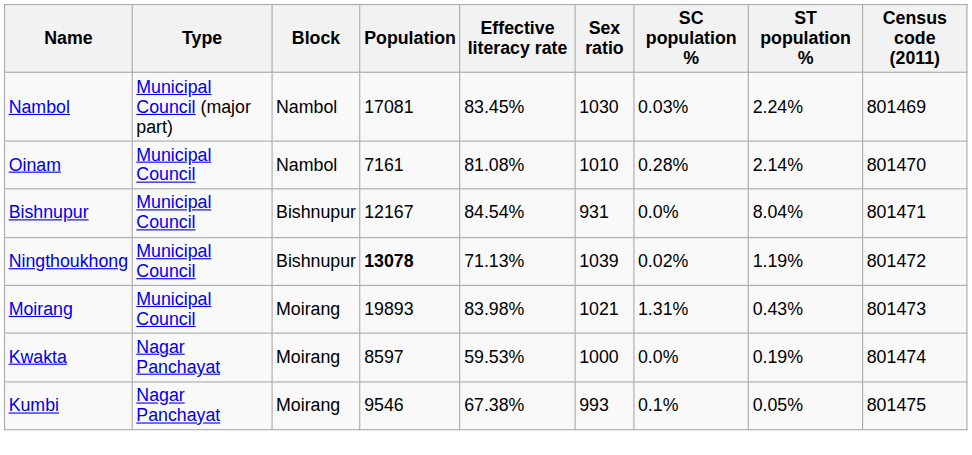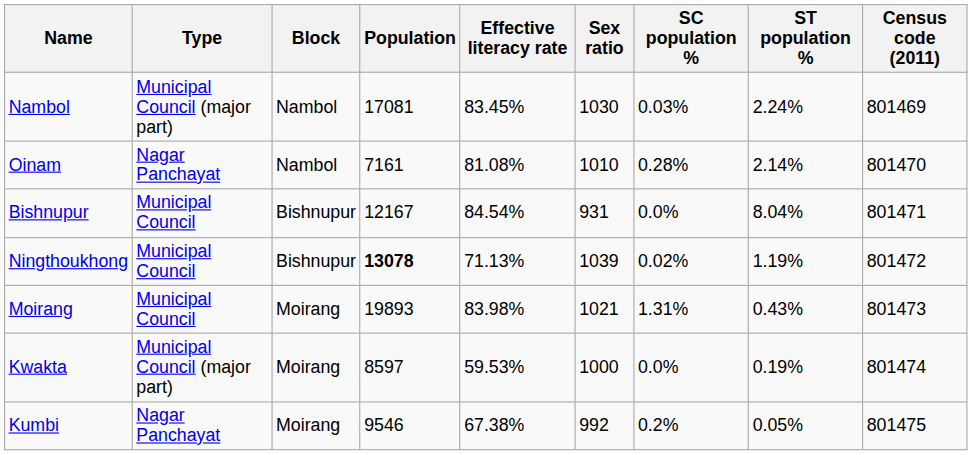Oinam | Type: Municipal Council -> Nagar Panchayat
Kwakta | Type: Nagar Panchayat -> Municipal Council (major part)
Kumbi | Sex ratio: 993 -> 992
Kumbi | SC population %: 0.1% -> 0.2%
